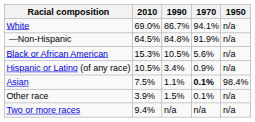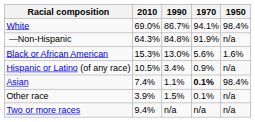White | 1950: n/a -> 98.4%
—Non-Hispanic | 2010: 64.5% -> 64.3%
Black or African American | 1990: 10.5% -> 13.0%
Black or African American | 1950: n/a -> 1.6%
Asian | 2010: 7.5% -> 7.4%
